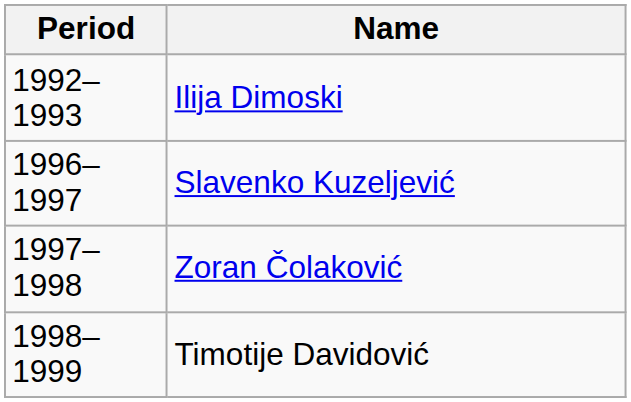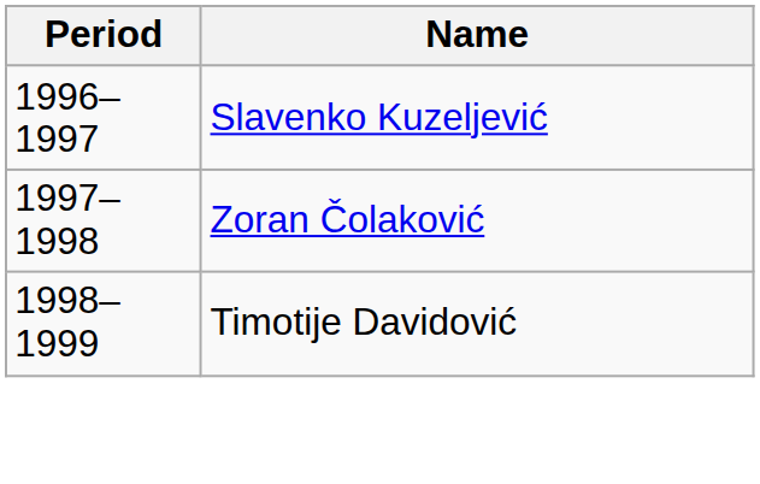- row: 1992–1993 | Ilija Dimoski
